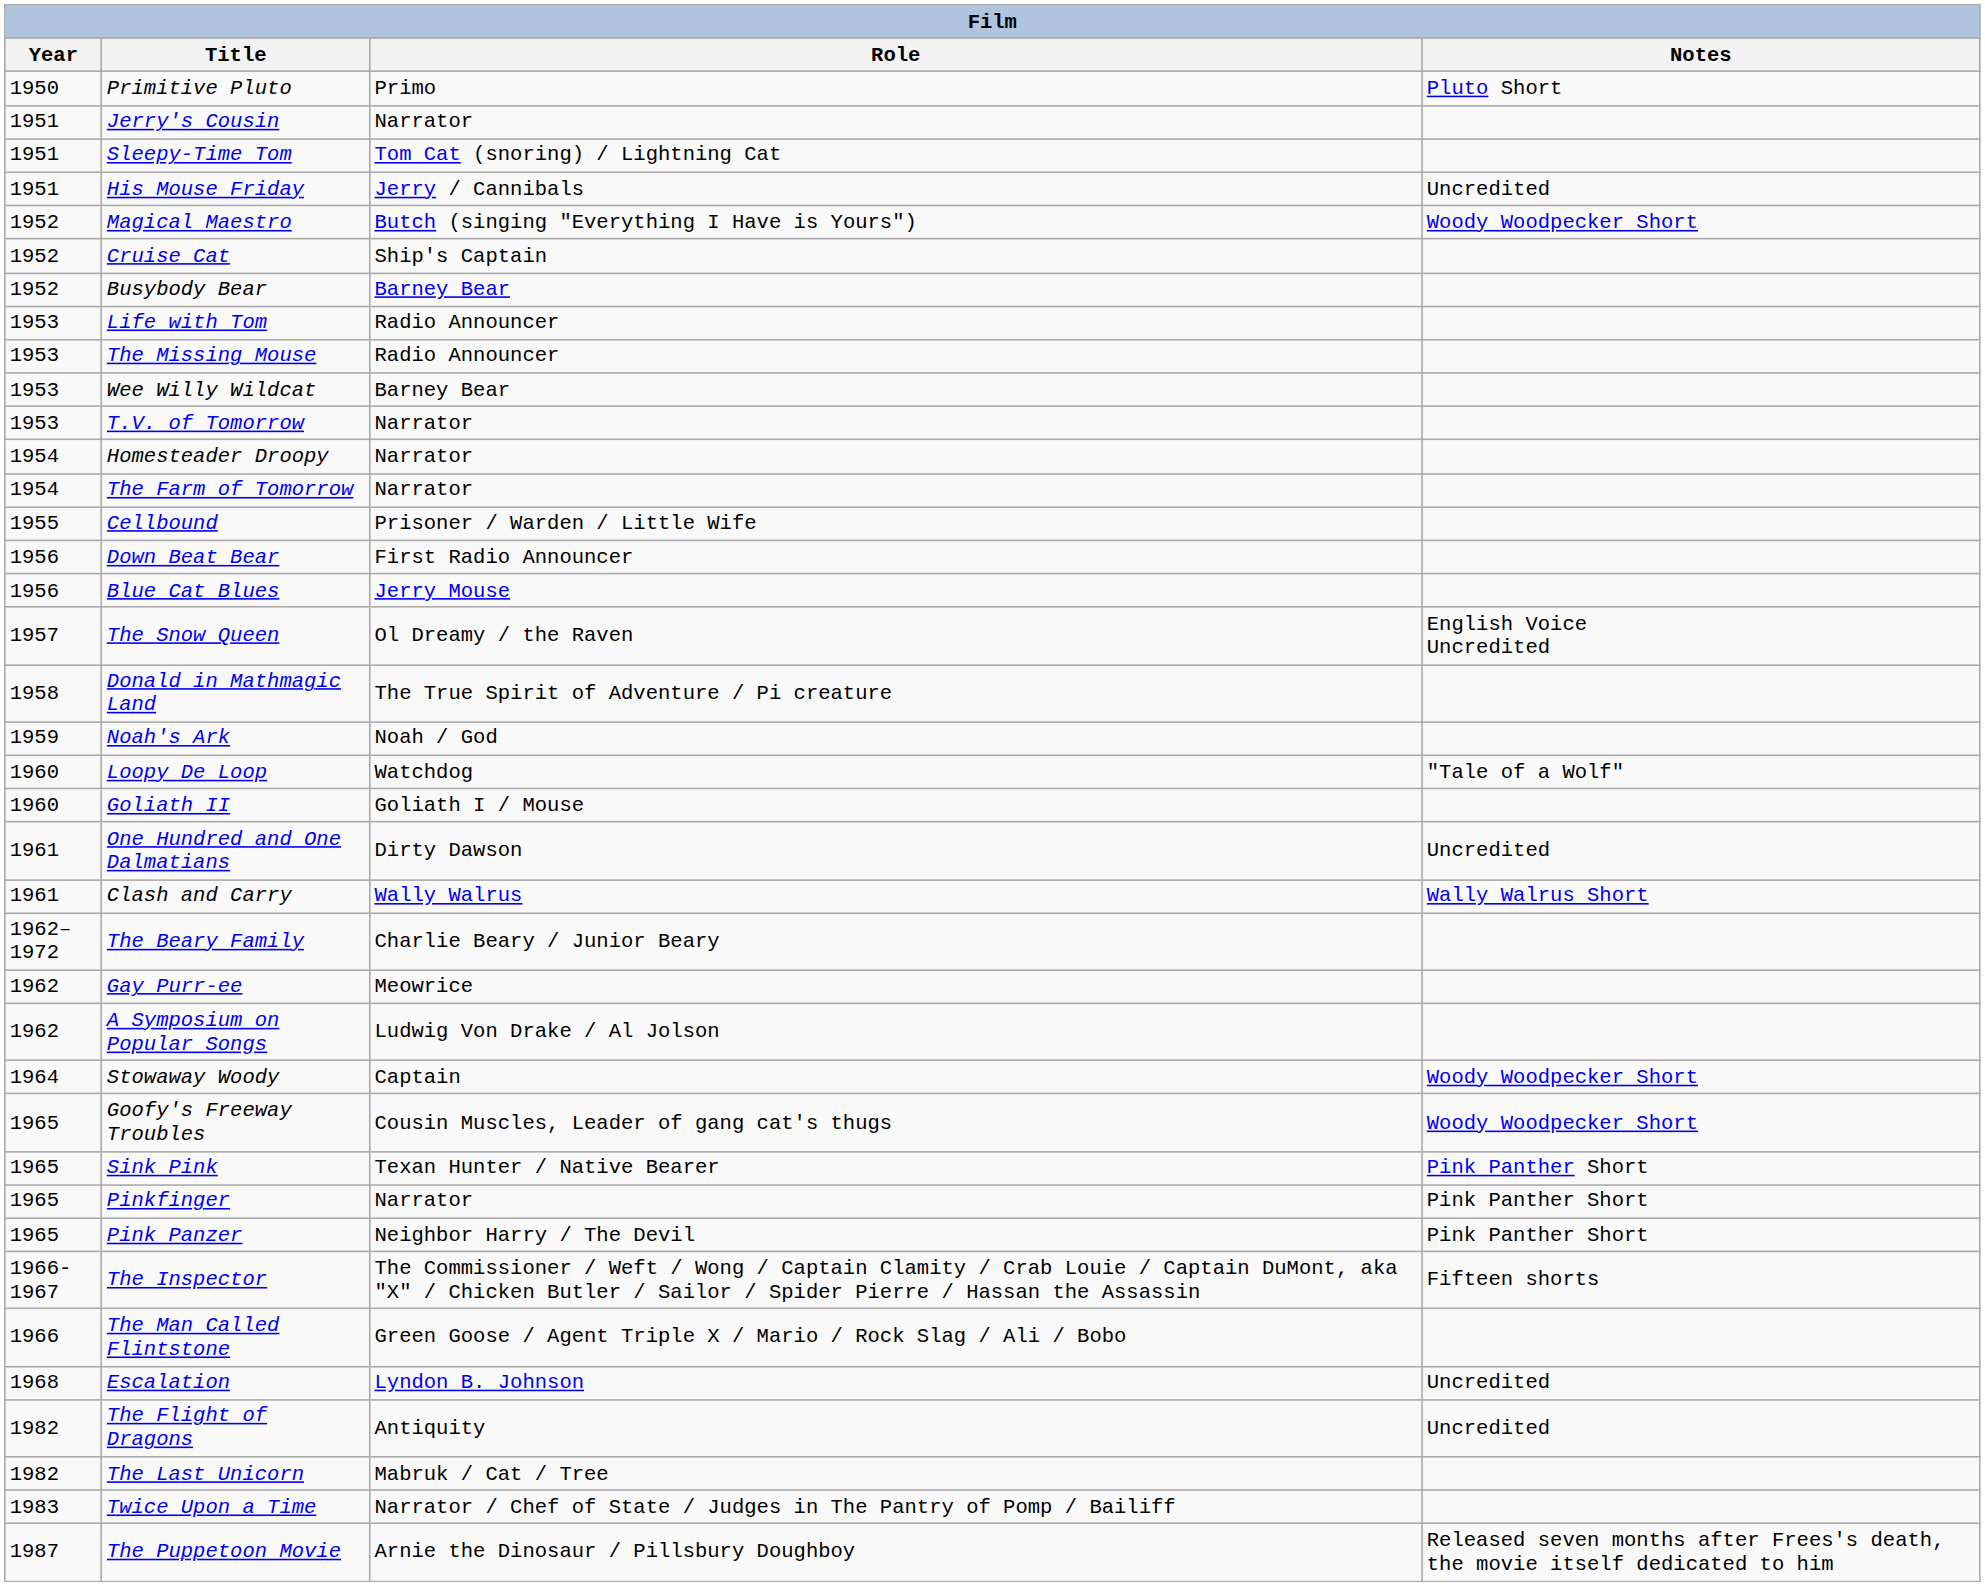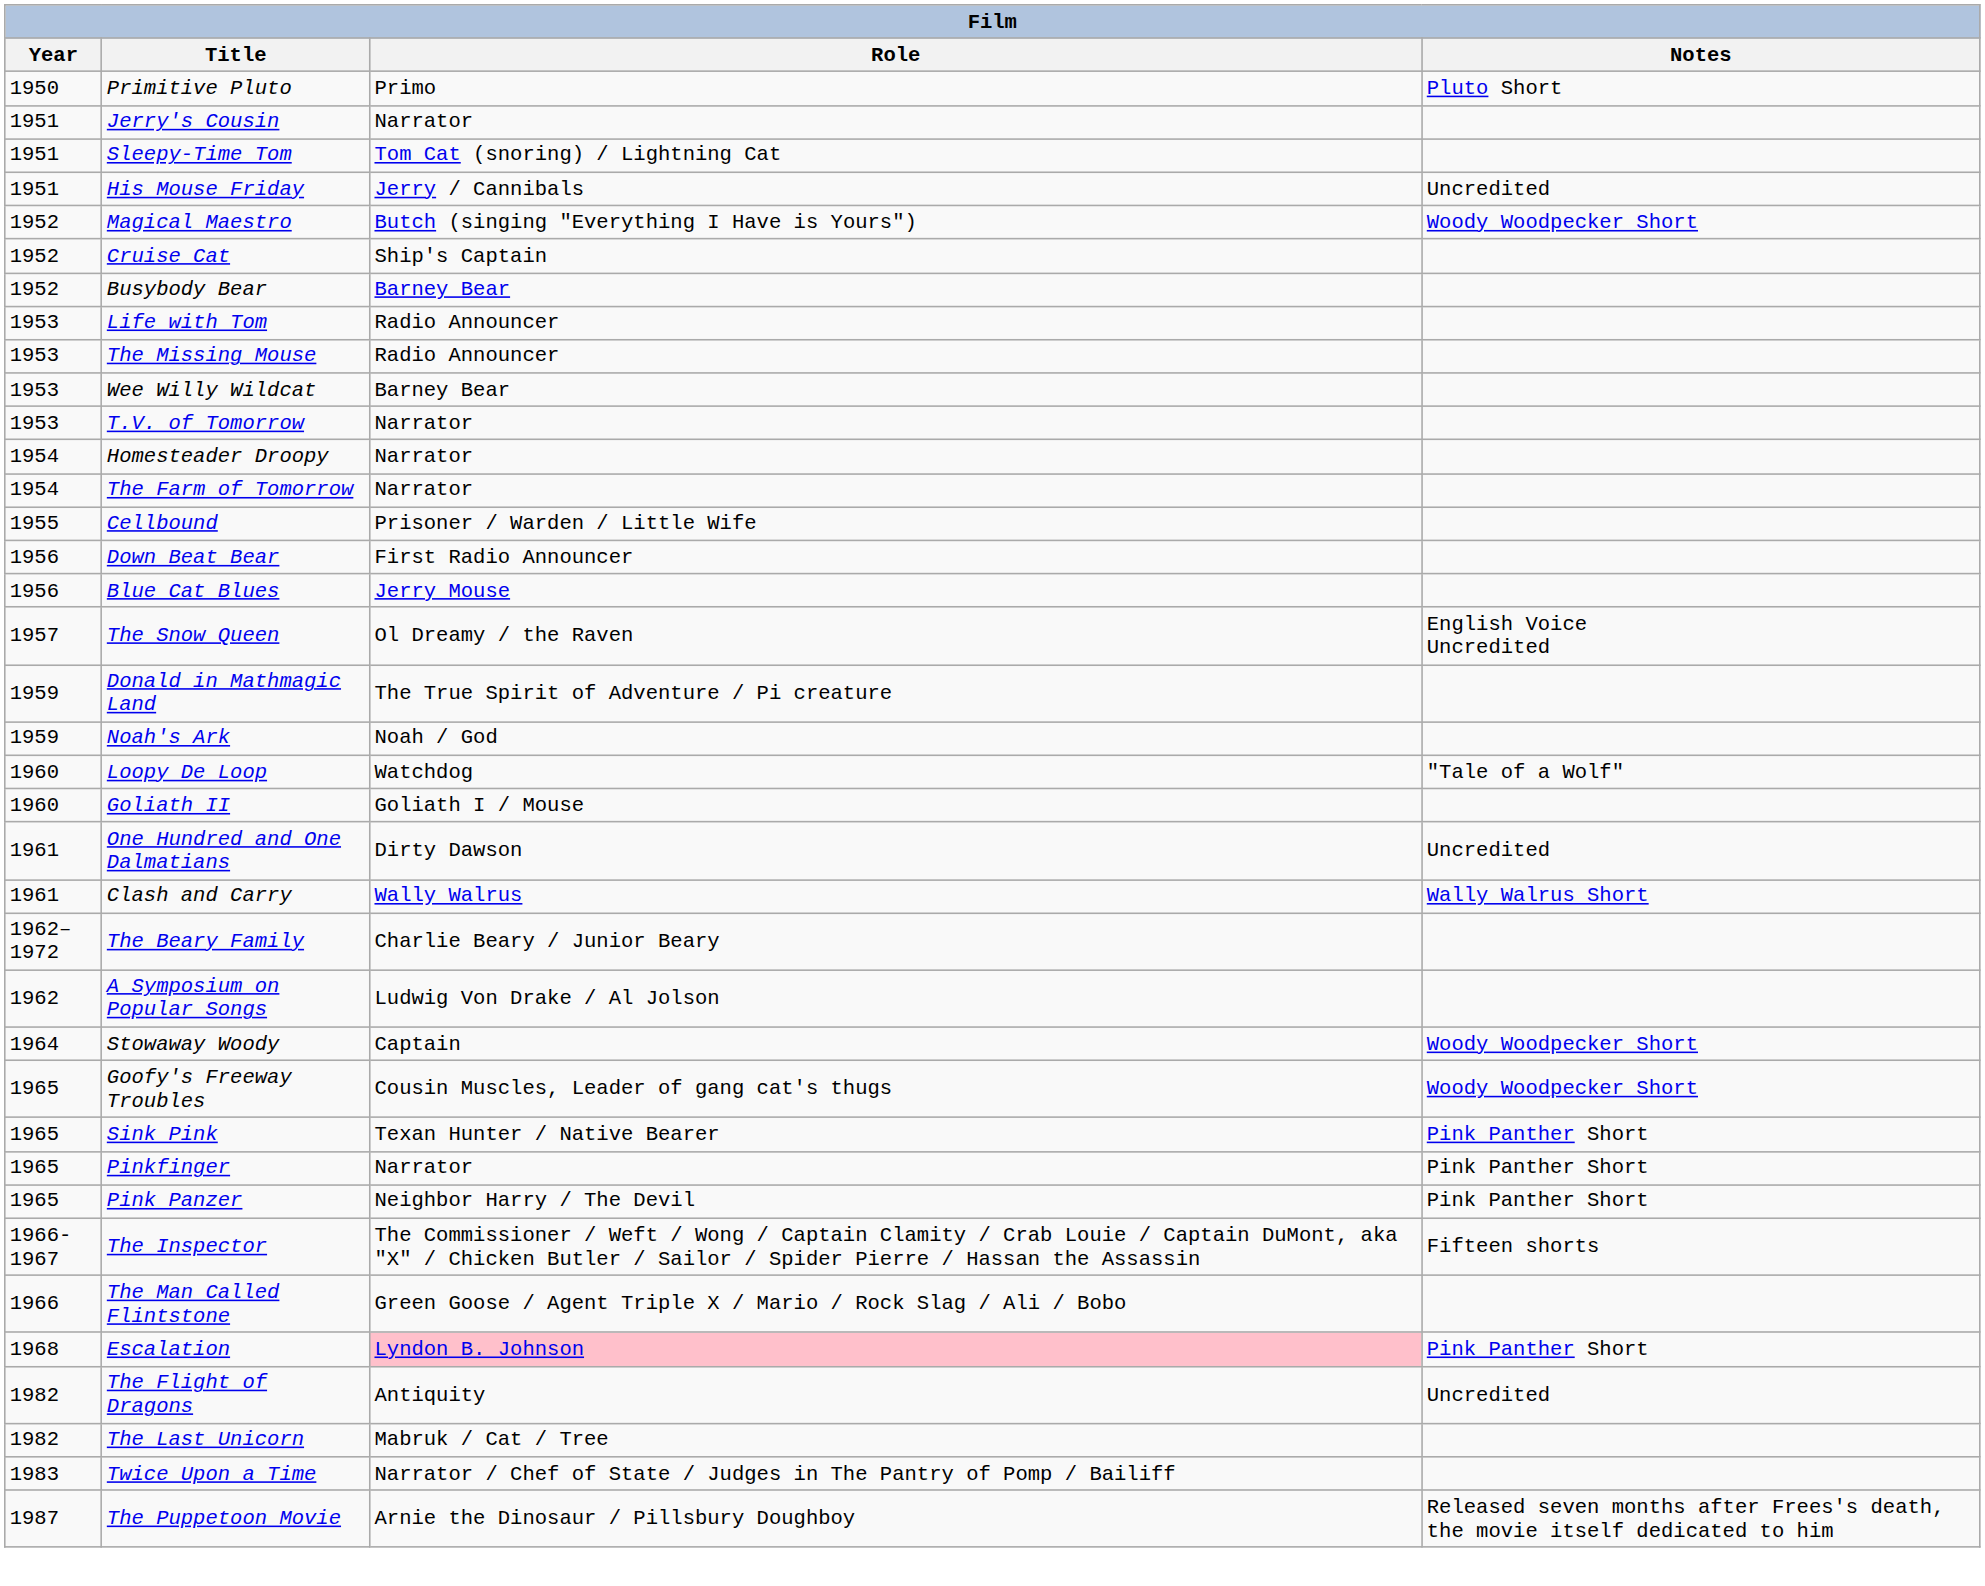Donald in Mathmagic Land | Year: 1958 -> 1959
- row: 1962 | Gay Purr-ee | Meowrice
Escalation | Role: no background -> pink background
Escalation | Notes: Uncredited -> Pink Panther Short
